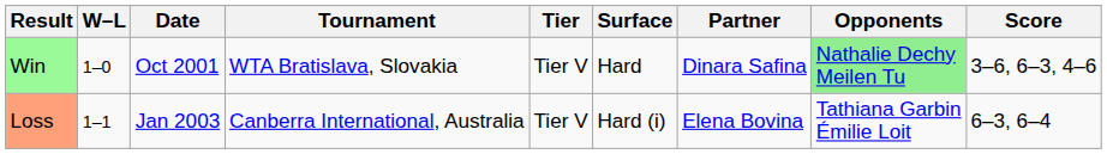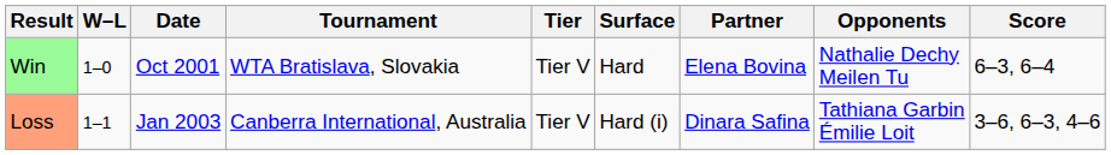Win | Partner: Dinara Safina -> Elena Bovina
Win | Opponents: lightgreen background -> no background
Win | Score: 3–6, 6–3, 4–6 -> 6–3, 6–4
Loss | Partner: Elena Bovina -> Dinara Safina
Loss | Score: 6–3, 6–4 -> 3–6, 6–3, 4–6
